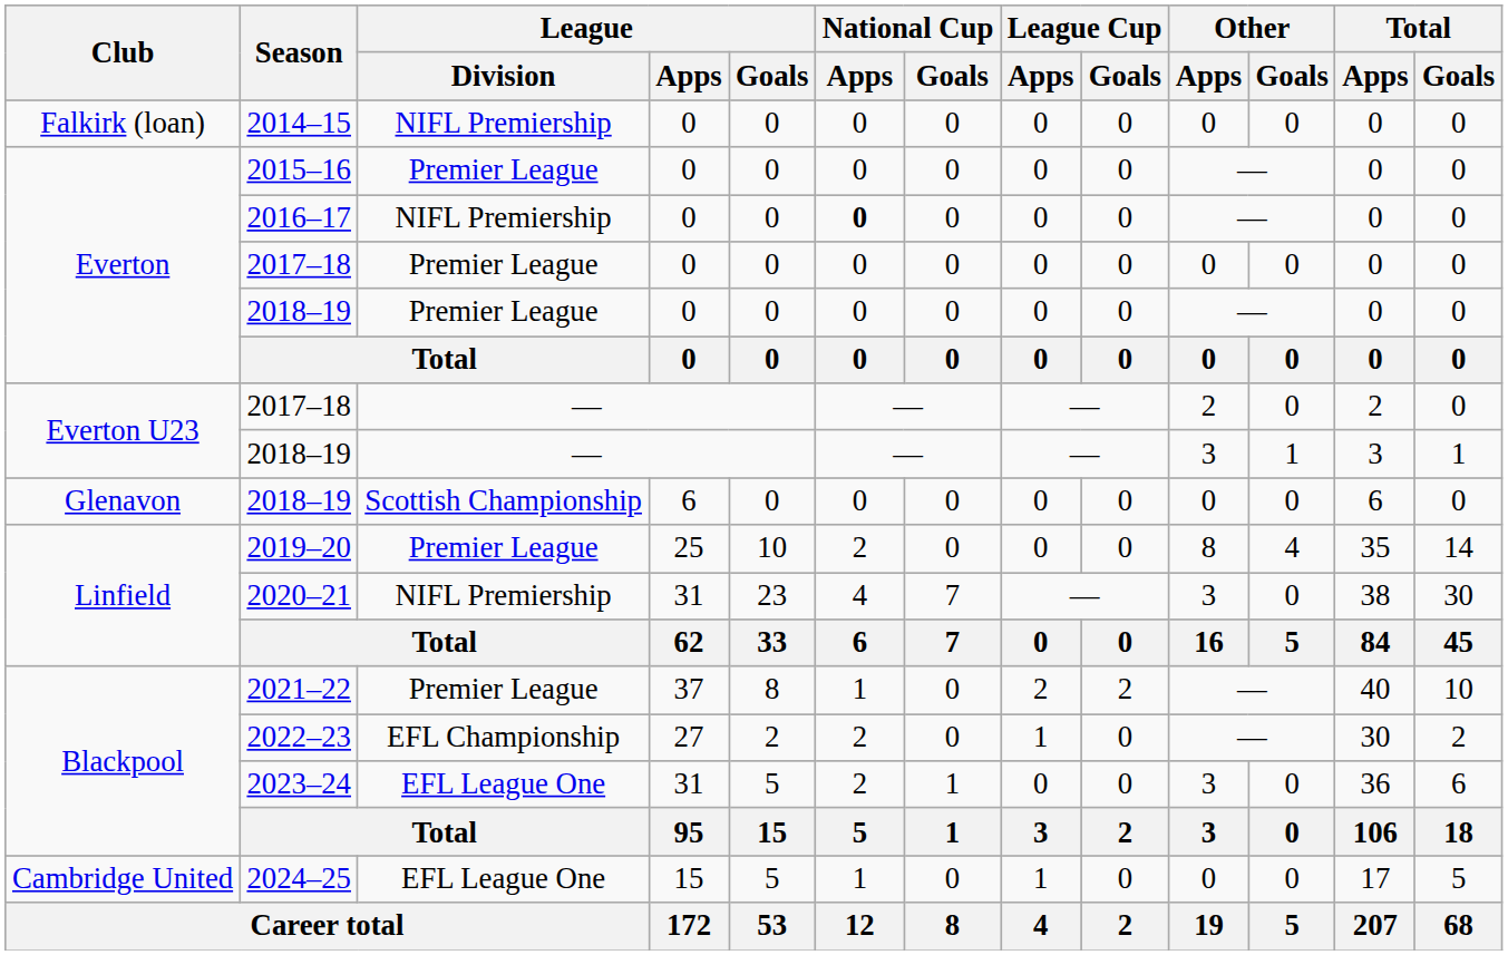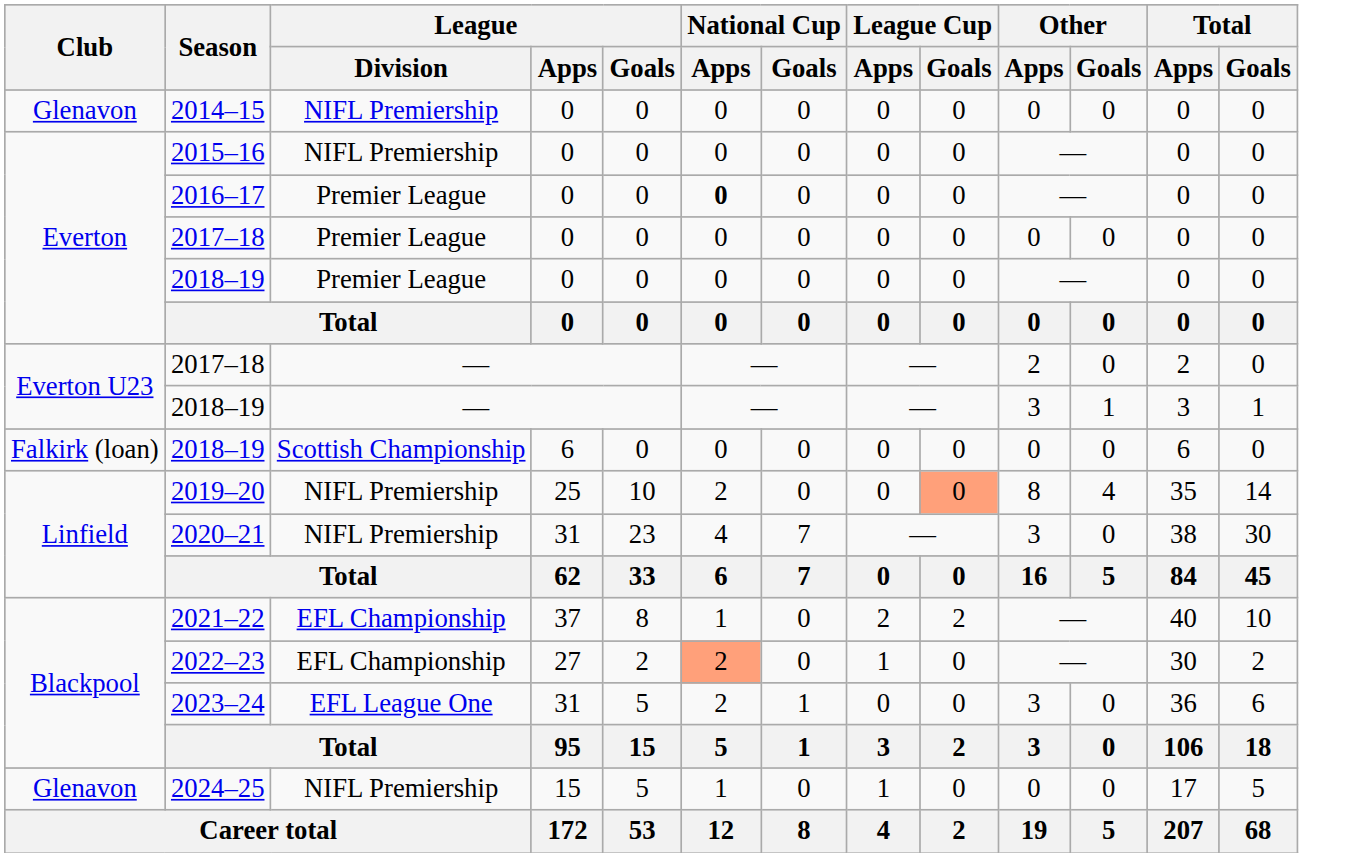2014–15 | Club: Falkirk (loan) -> Glenavon
2015–16 | League / Division: Premier League -> NIFL Premiership
2016–17 | League / Division: NIFL Premiership -> Premier League
2018–19 / 6 | Club: Glenavon -> Falkirk (loan)
2019–20 | League / Division: Premier League -> NIFL Premiership
2019–20 | League Cup / Goals: no background -> lightsalmon background
2021–22 | League / Division: Premier League -> EFL Championship
2022–23 | National Cup / Apps: no background -> lightsalmon background
2024–25 | Club: Cambridge United -> Glenavon
2024–25 | League / Division: EFL League One -> NIFL Premiership
